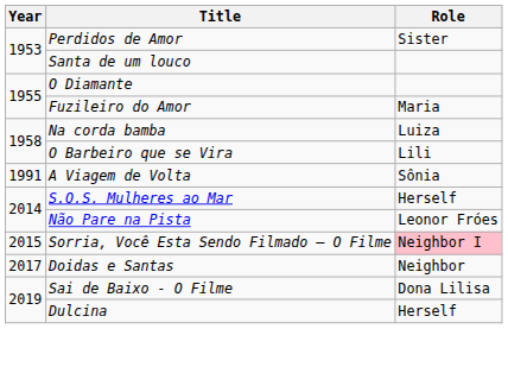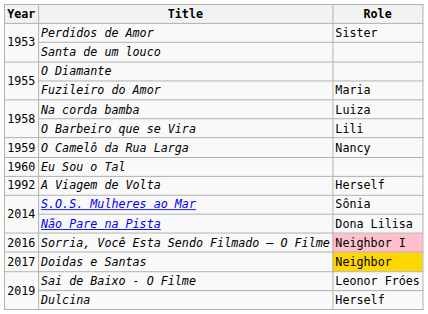+ row: 1959 | O Camelô da Rua Larga | Nancy
+ row: 1960 | Eu Sou o Tal
A Viagem de Volta | Year: 1991 -> 1992
A Viagem de Volta | Role: Sônia -> Herself
S.O.S. Mulheres ao Mar | Role: Herself -> Sônia
Não Pare na Pista | Role: Leonor Fróes -> Dona Lilisa
Sorria, Você Esta Sendo Filmado – O Filme | Year: 2015 -> 2016
Doidas e Santas | Role: no background -> gold background
Sai de Baixo - O Filme | Role: Dona Lilisa -> Leonor Fróes
